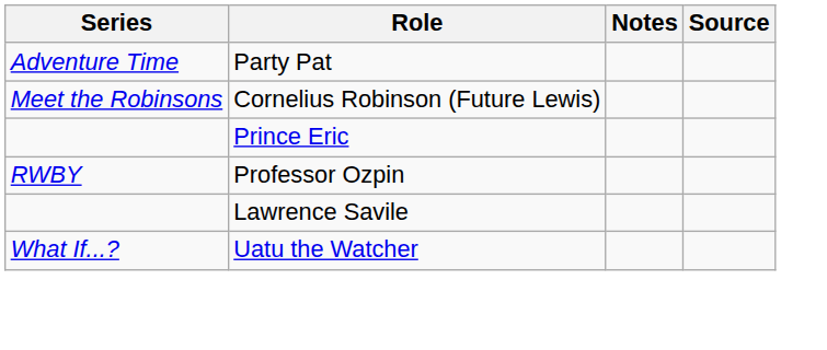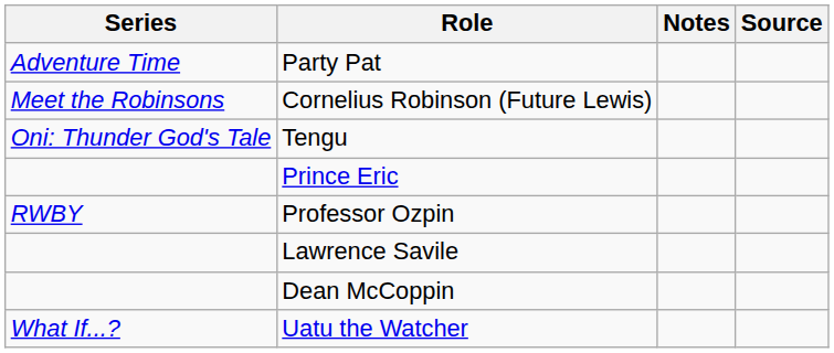+ row: Oni: Thunder God's Tale | Tengu
+ row: Dean McCoppin
